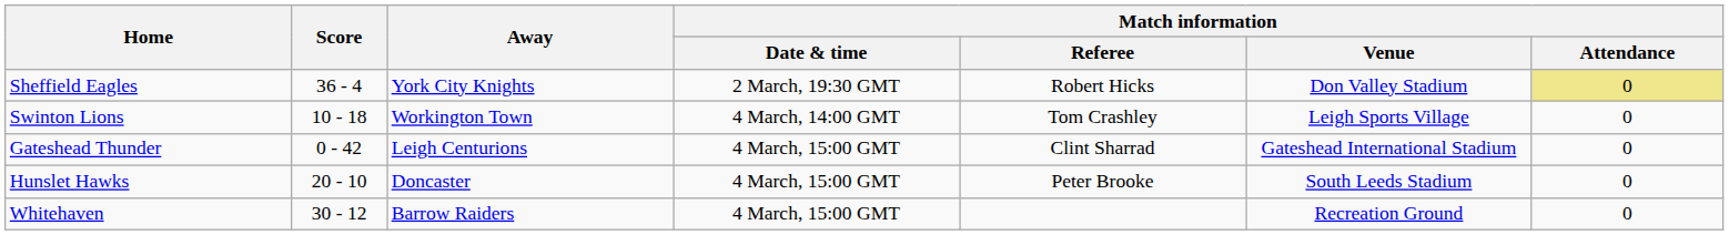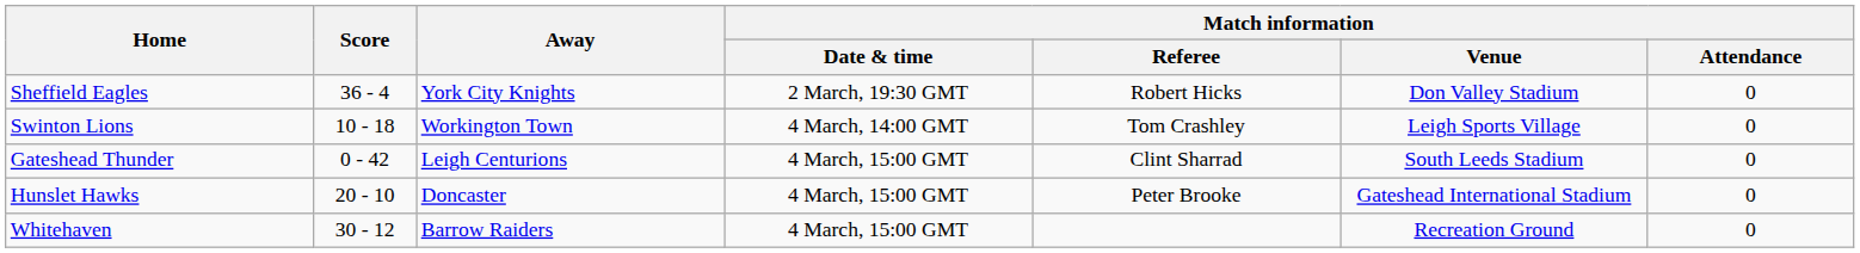Sheffield Eagles | Match information / Attendance: khaki background -> no background
Gateshead Thunder | Match information / Venue: Gateshead International Stadium -> South Leeds Stadium
Hunslet Hawks | Match information / Venue: South Leeds Stadium -> Gateshead International Stadium
